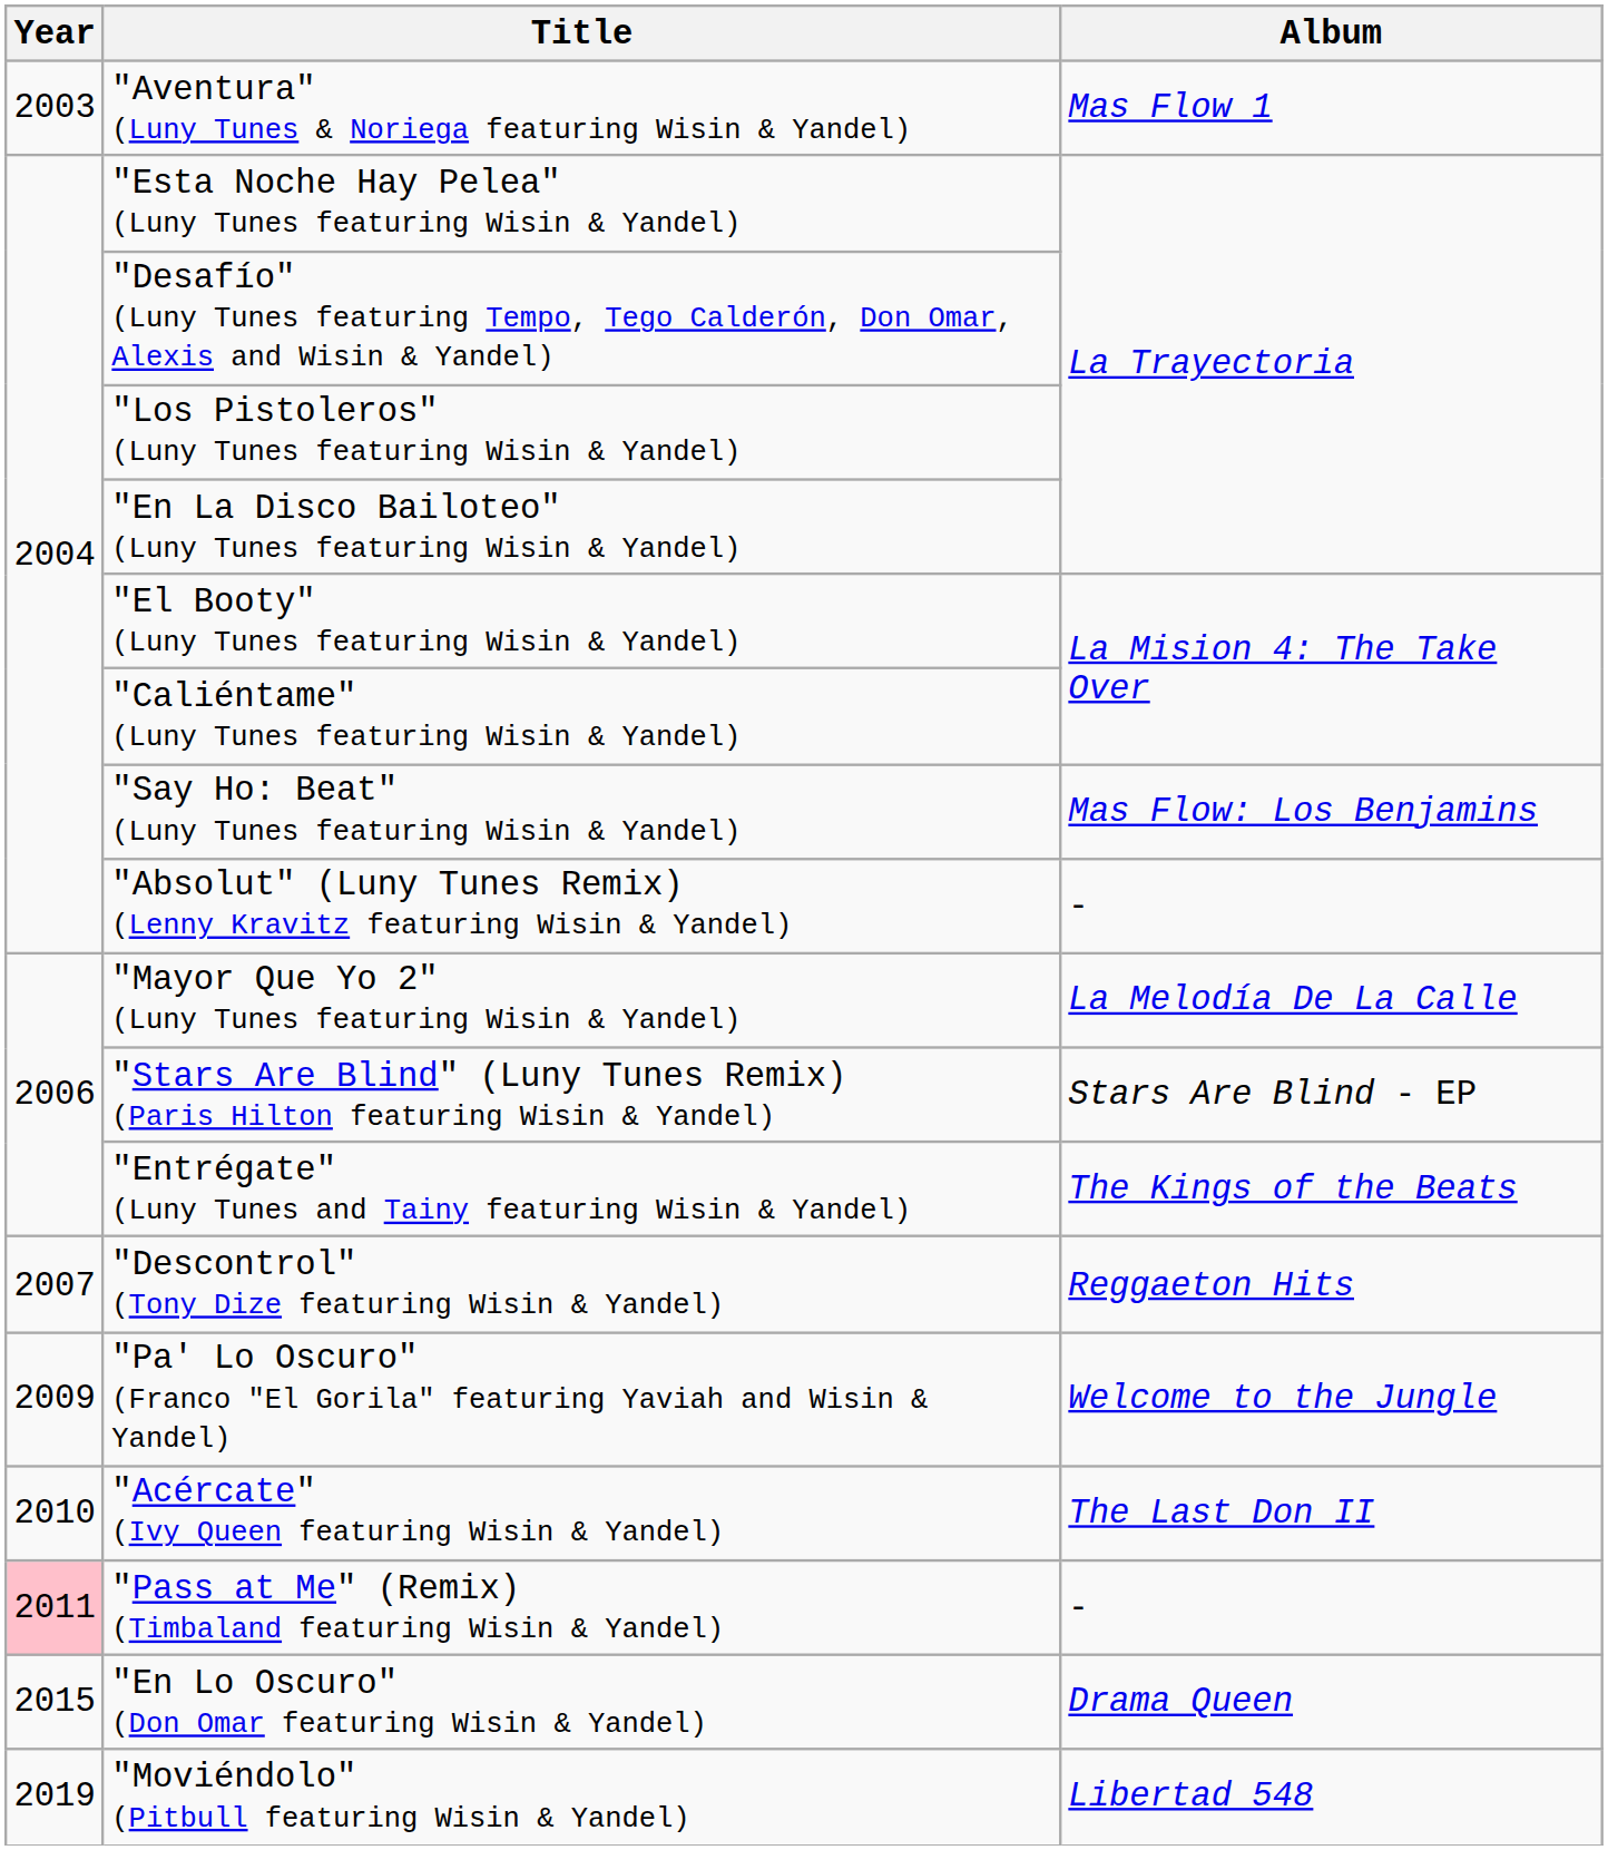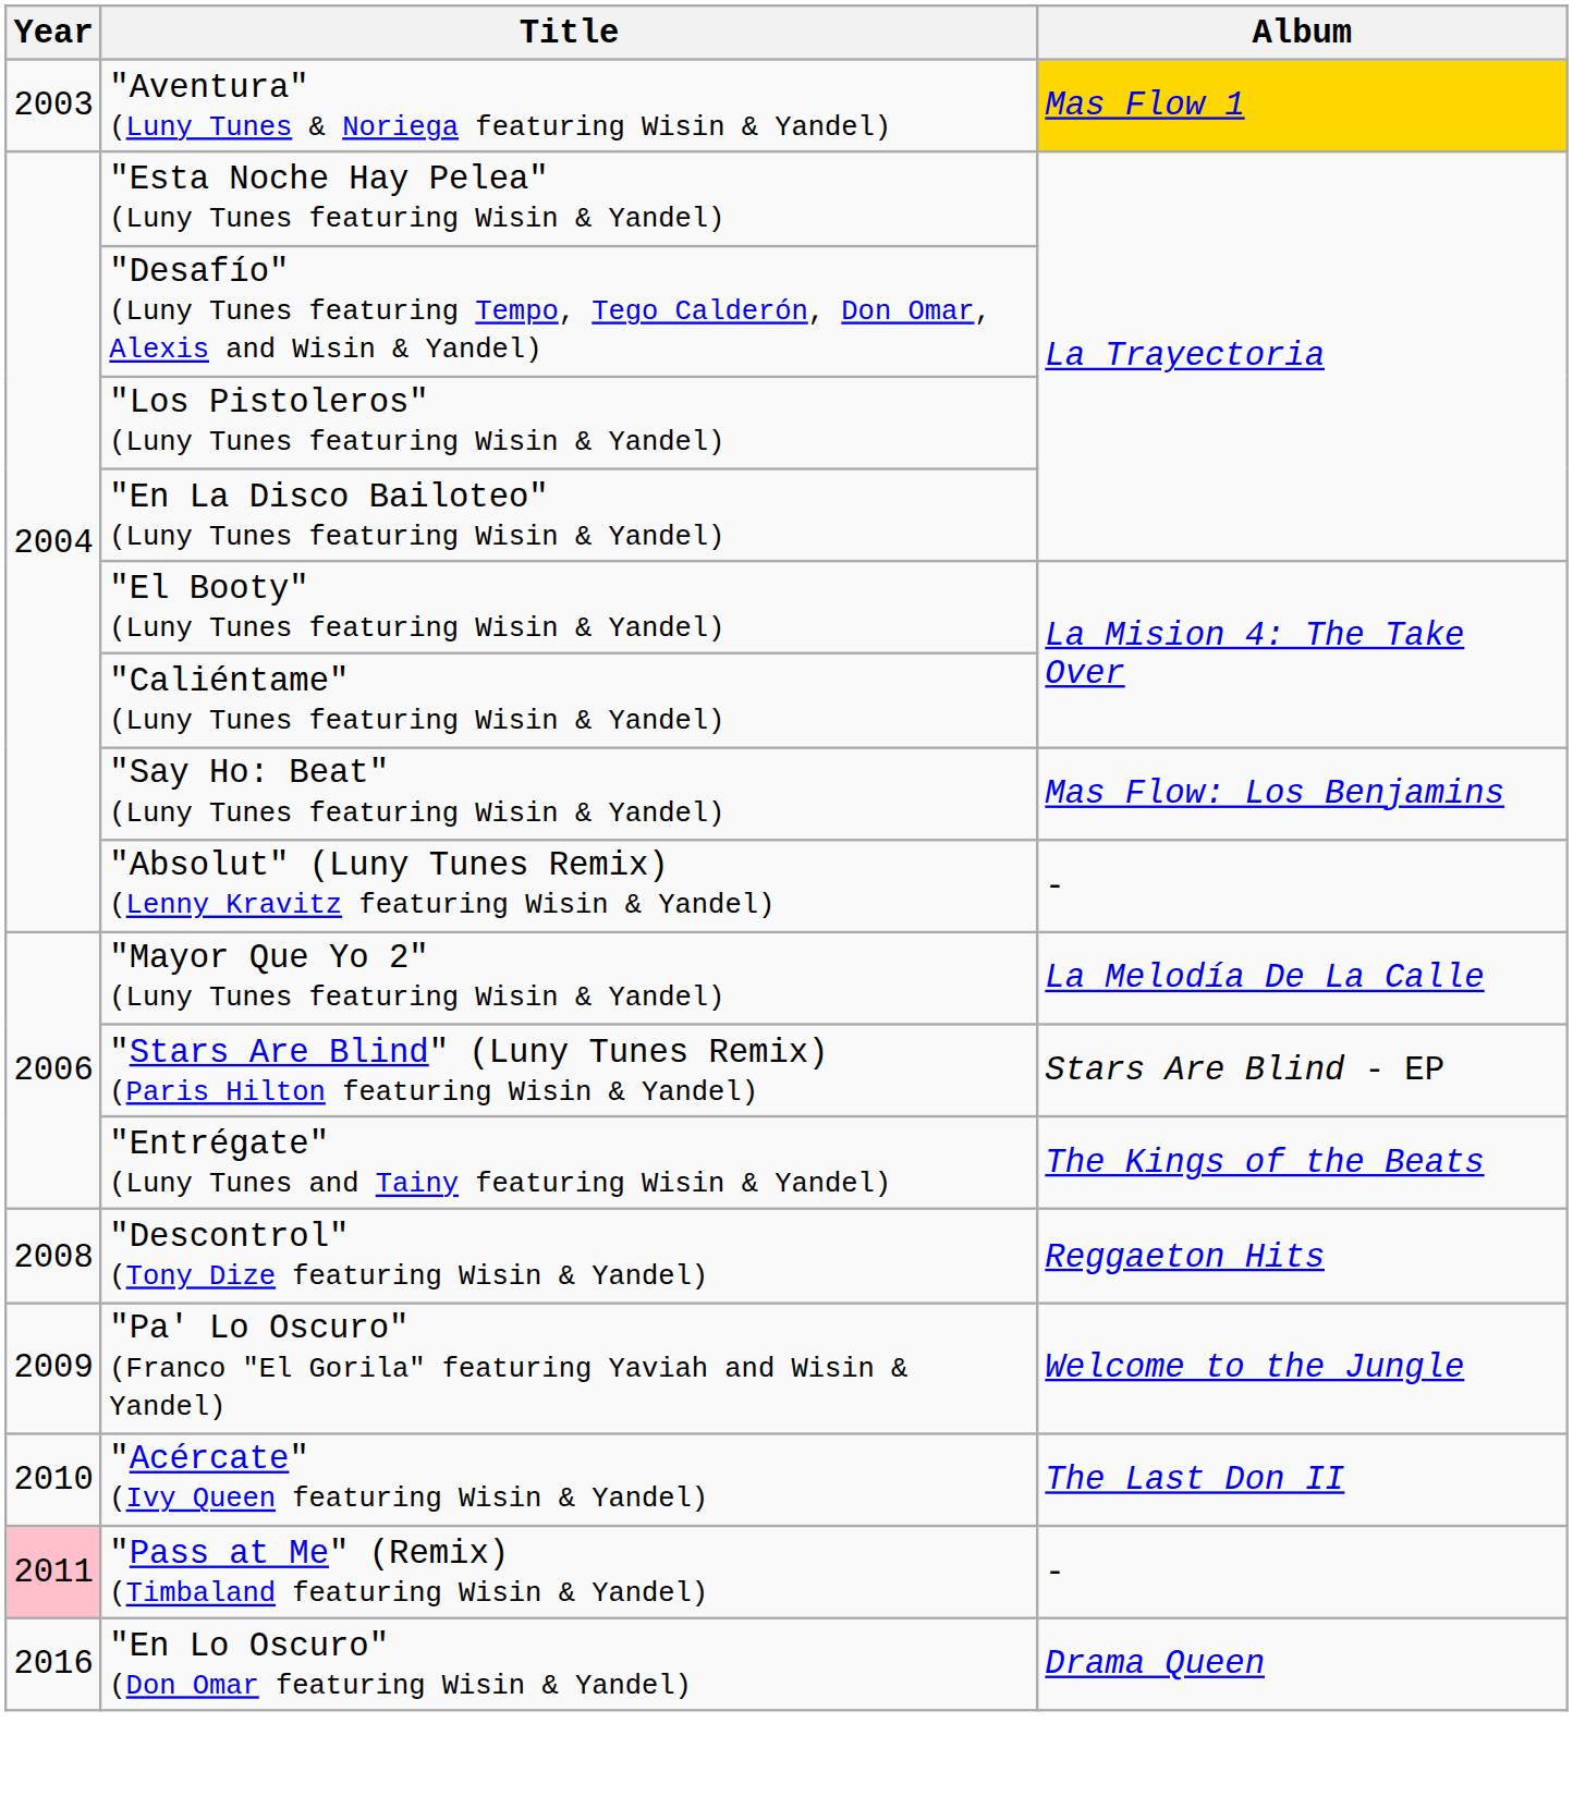"Aventura" (Luny Tunes & Noriega featuring Wisin & Yandel) | Album: no background -> gold background
"Descontrol" (Tony Dize featuring Wisin & Yandel) | Year: 2007 -> 2008
"En Lo Oscuro" (Don Omar featuring Wisin & Yandel) | Year: 2015 -> 2016
- row: 2019 | "Moviéndolo" (Pitbull featuring Wisin & Yandel) | Libertad 548
